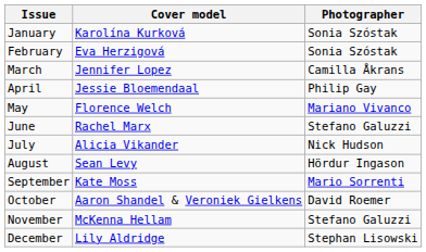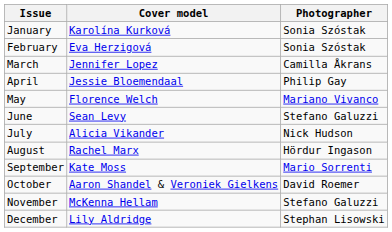June | Cover model: Rachel Marx -> Sean Levy
August | Cover model: Sean Levy -> Rachel Marx
